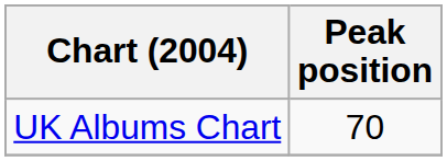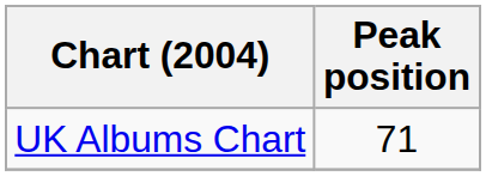UK Albums Chart | Peak position: 70 -> 71
